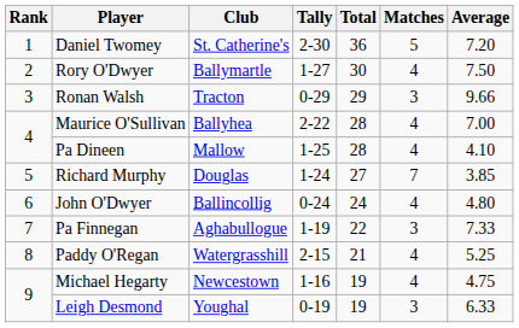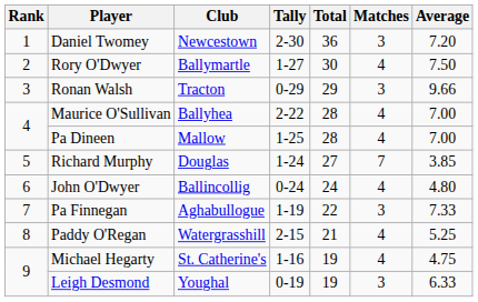Daniel Twomey | Club: St. Catherine's -> Newcestown
Daniel Twomey | Matches: 5 -> 3
Pa Dineen | Average: 4.10 -> 7.00
Michael Hegarty | Club: Newcestown -> St. Catherine's
